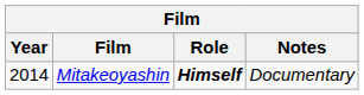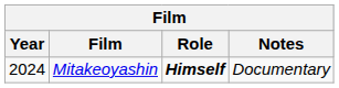Mitakeoyashin | Year: 2014 -> 2024
